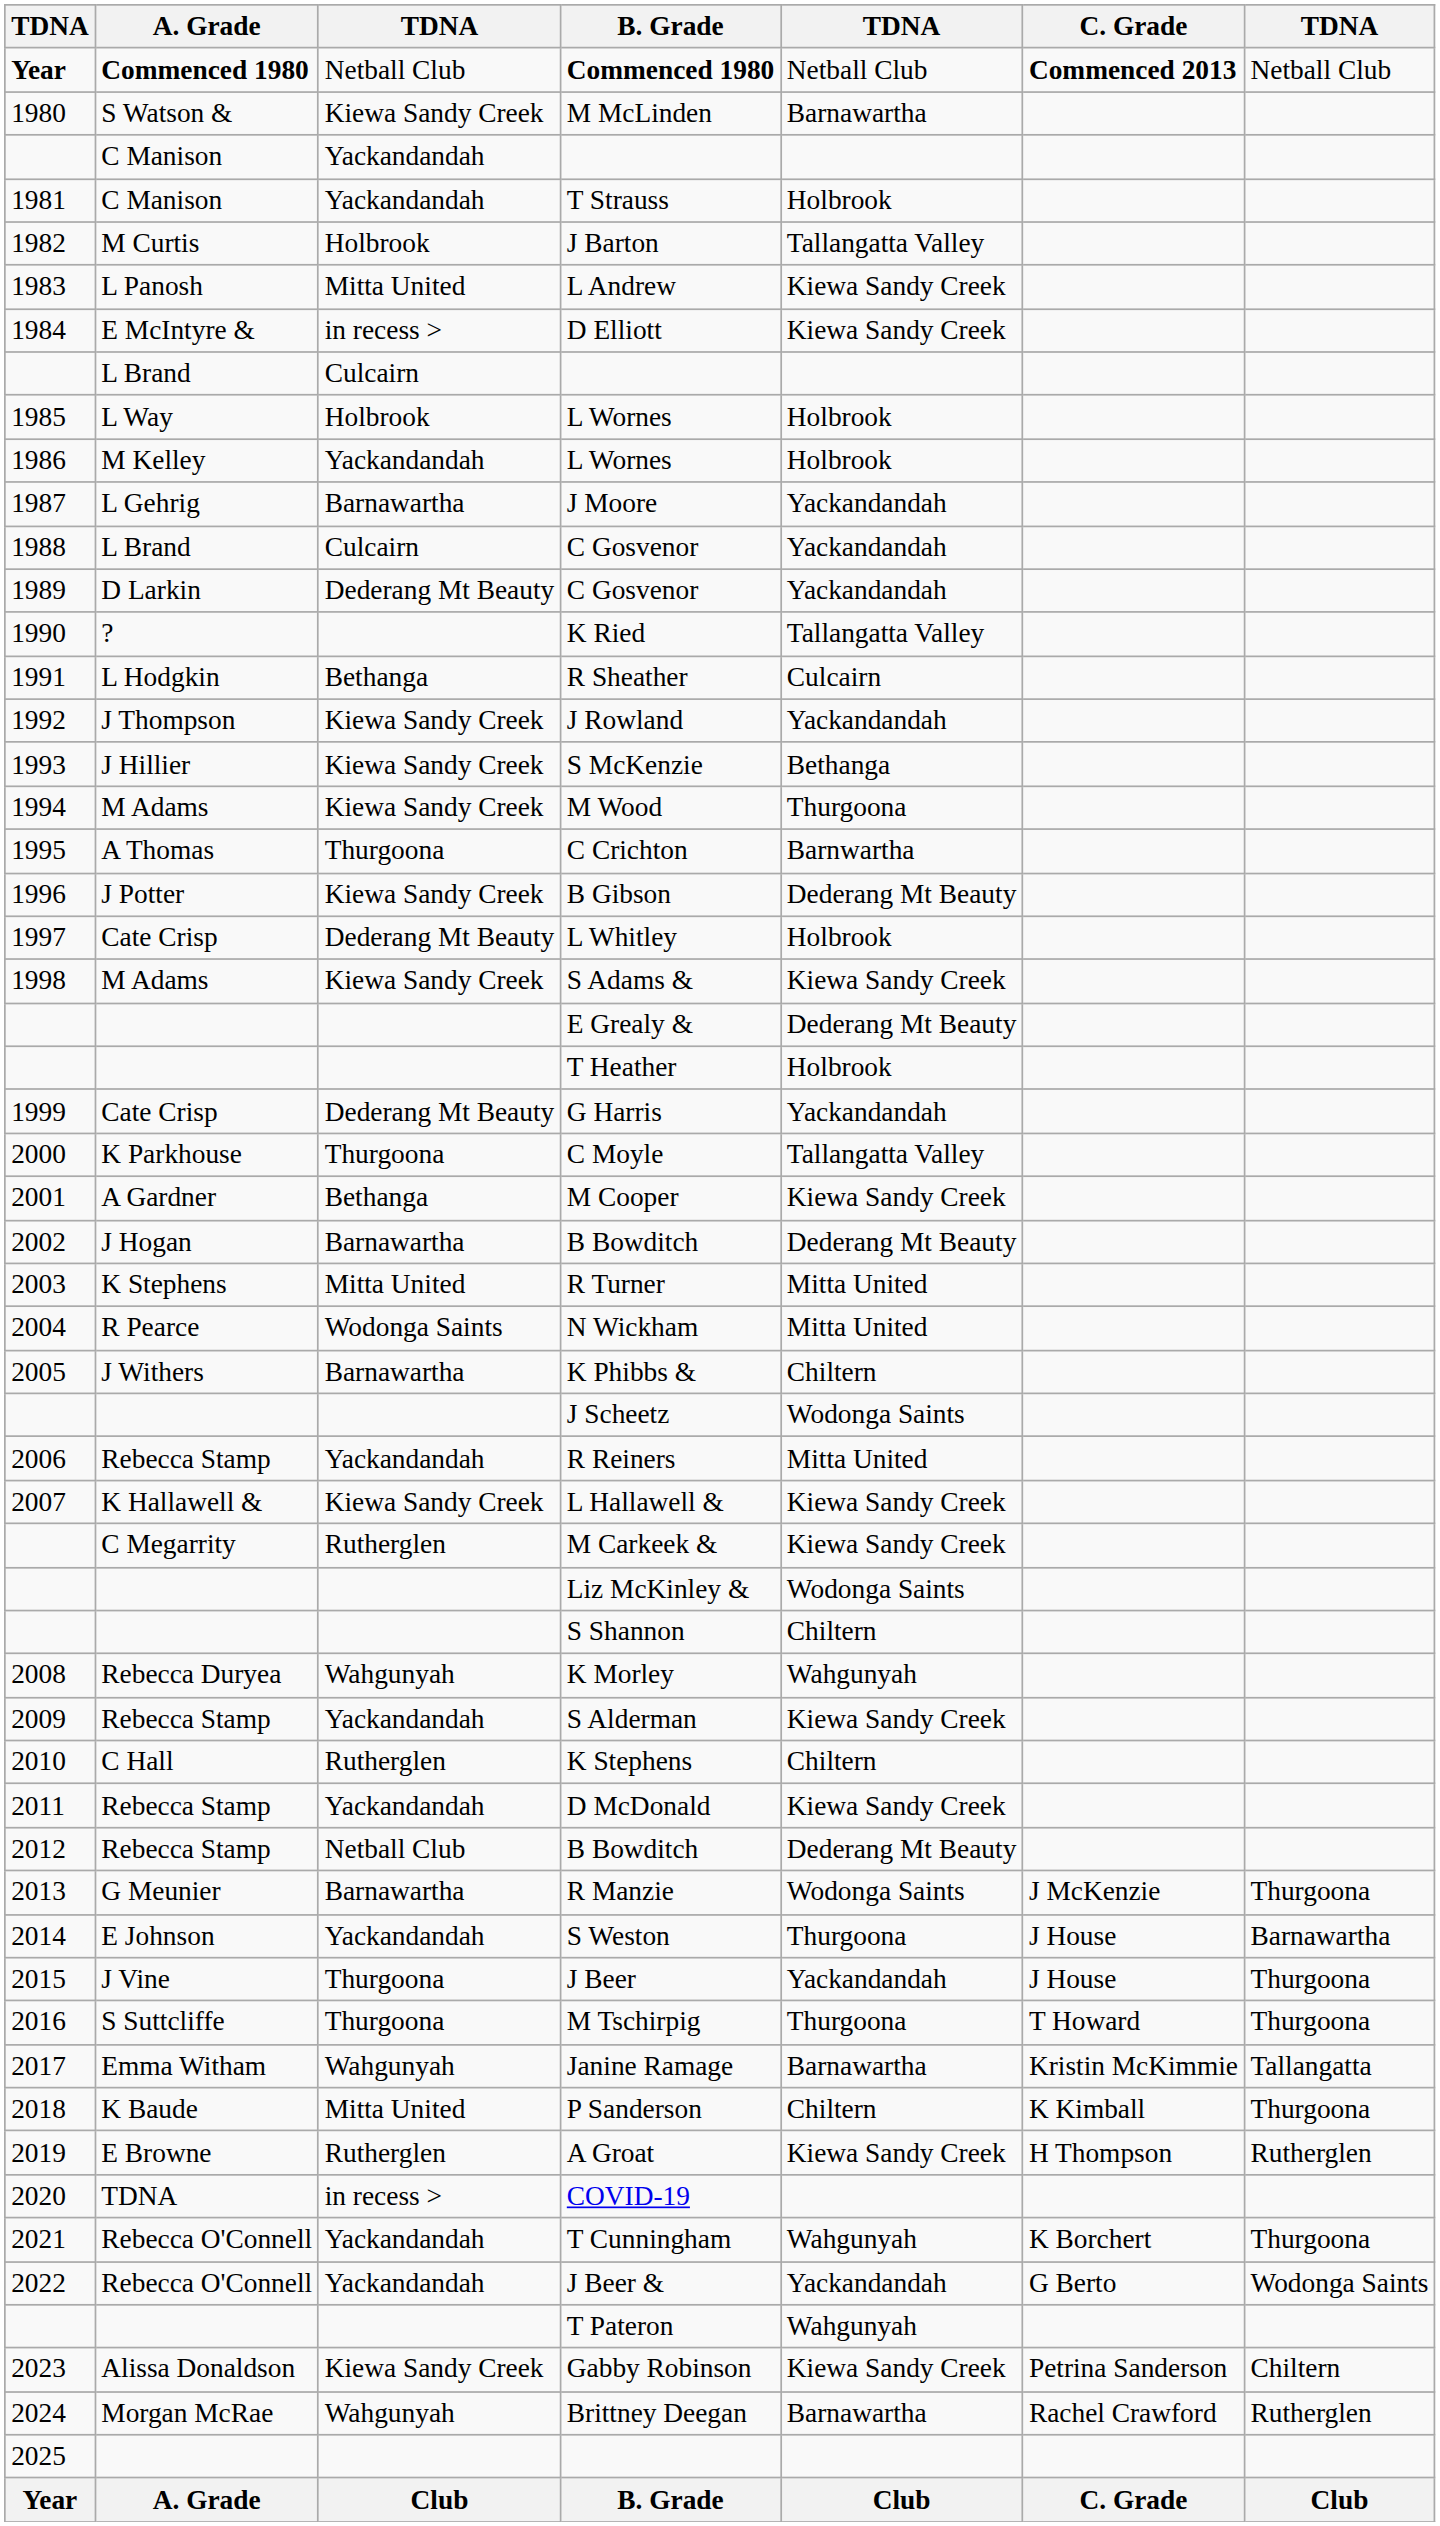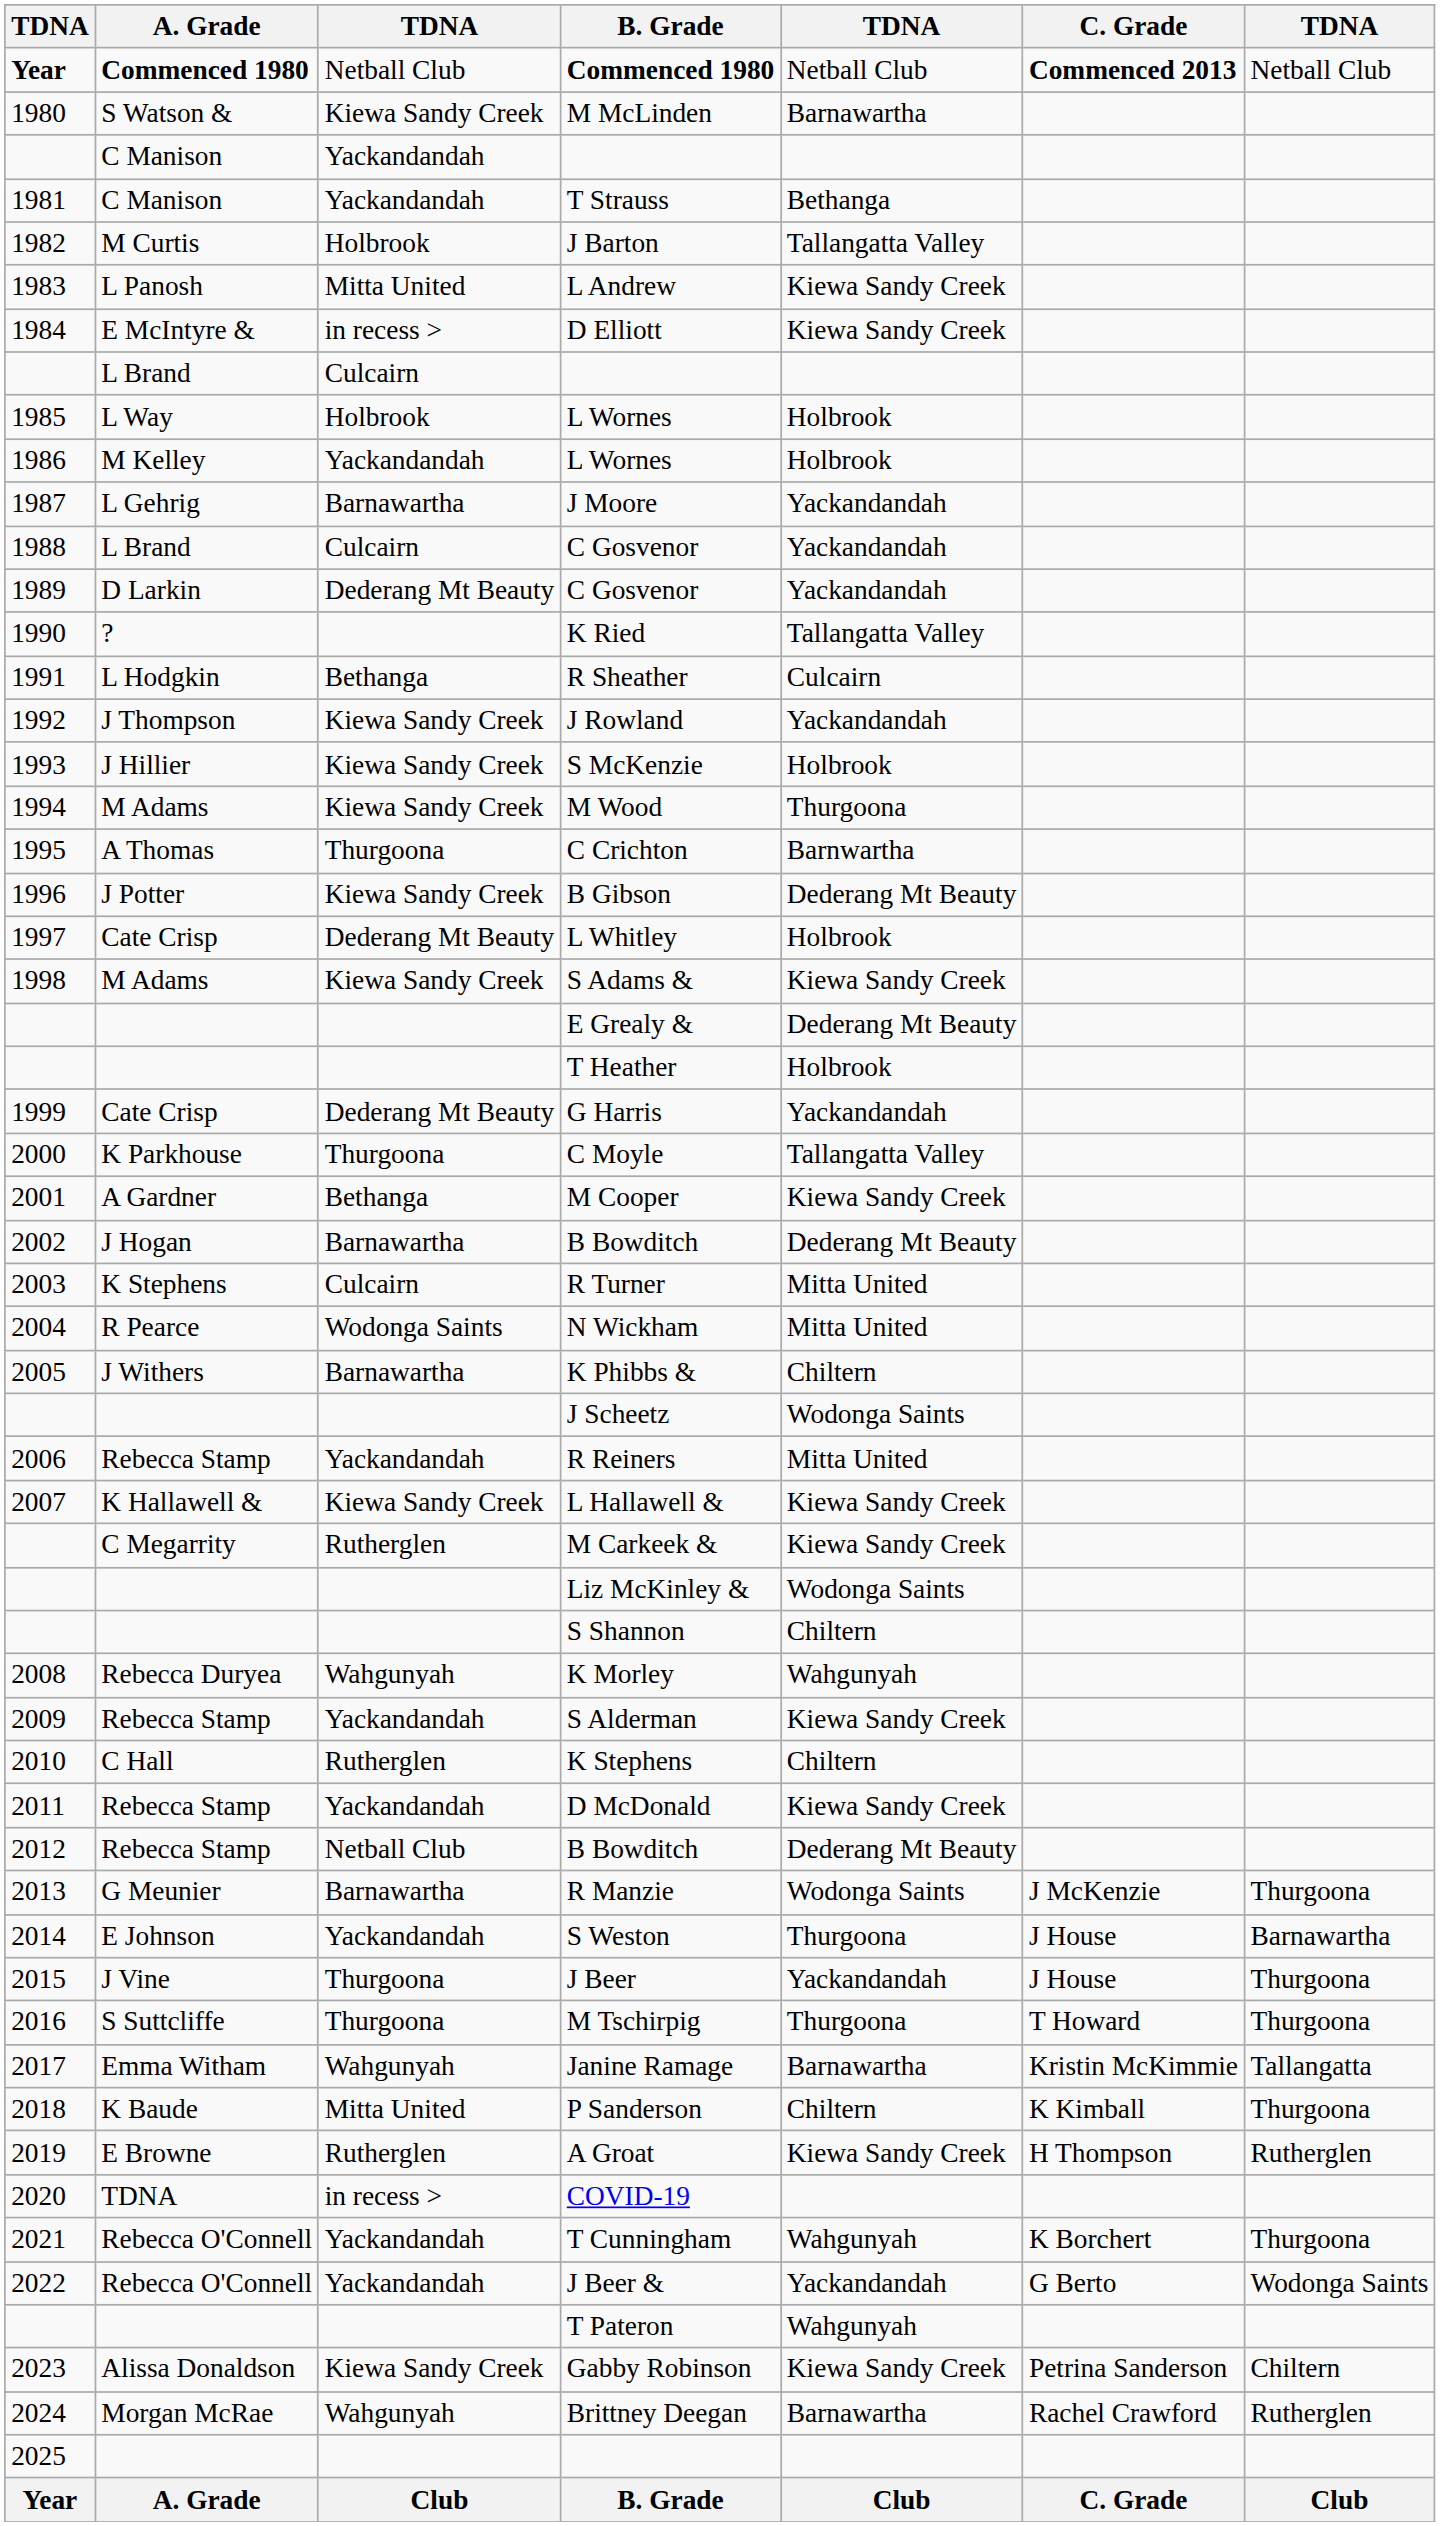T Strauss | column 5: Holbrook -> Bethanga
S McKenzie | column 5: Bethanga -> Holbrook
R Turner | column 3: Mitta United -> Culcairn
